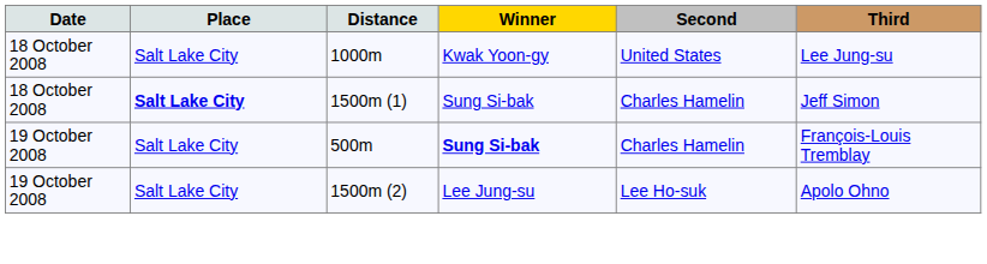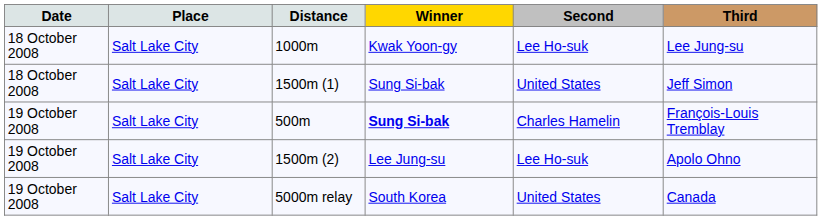1000m | Second: United States -> Lee Ho-suk
1500m (1) | Place: bold -> normal
1500m (1) | Second: Charles Hamelin -> United States
+ row: 19 October 2008 | Salt Lake City | 5000m relay | South Korea | United States | Canada
